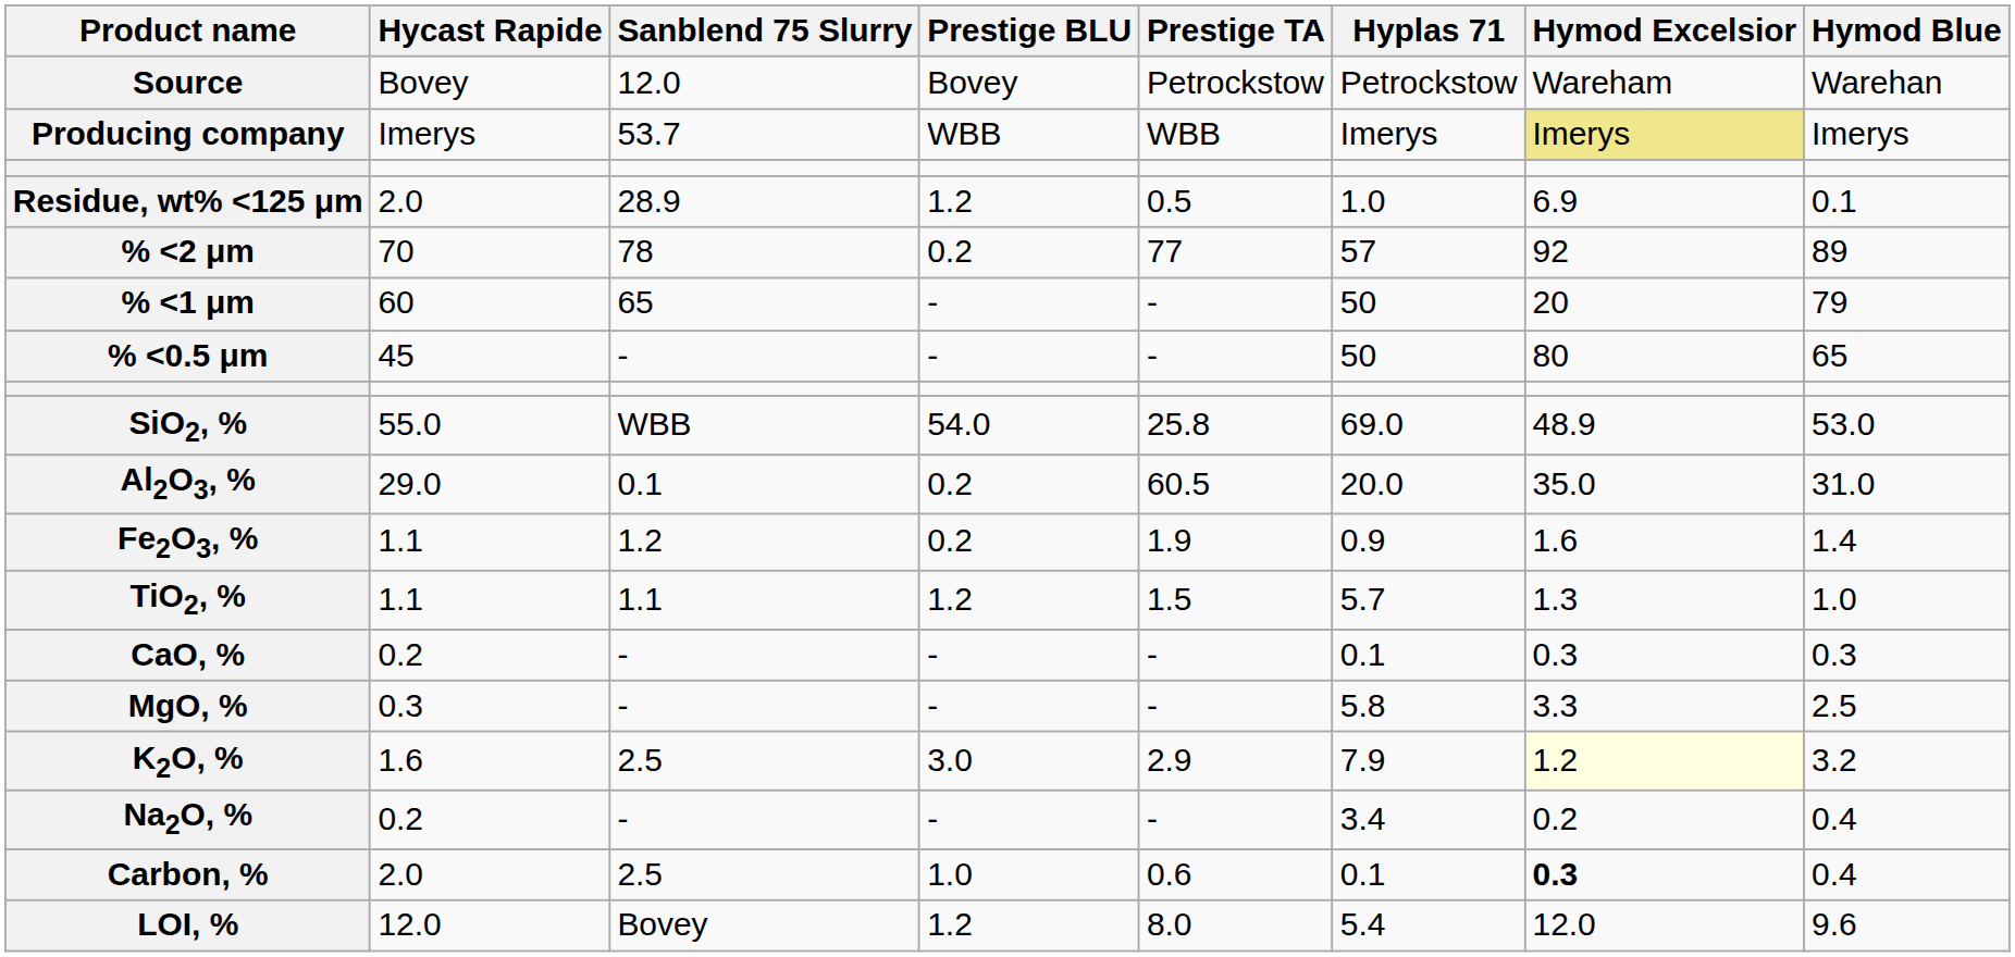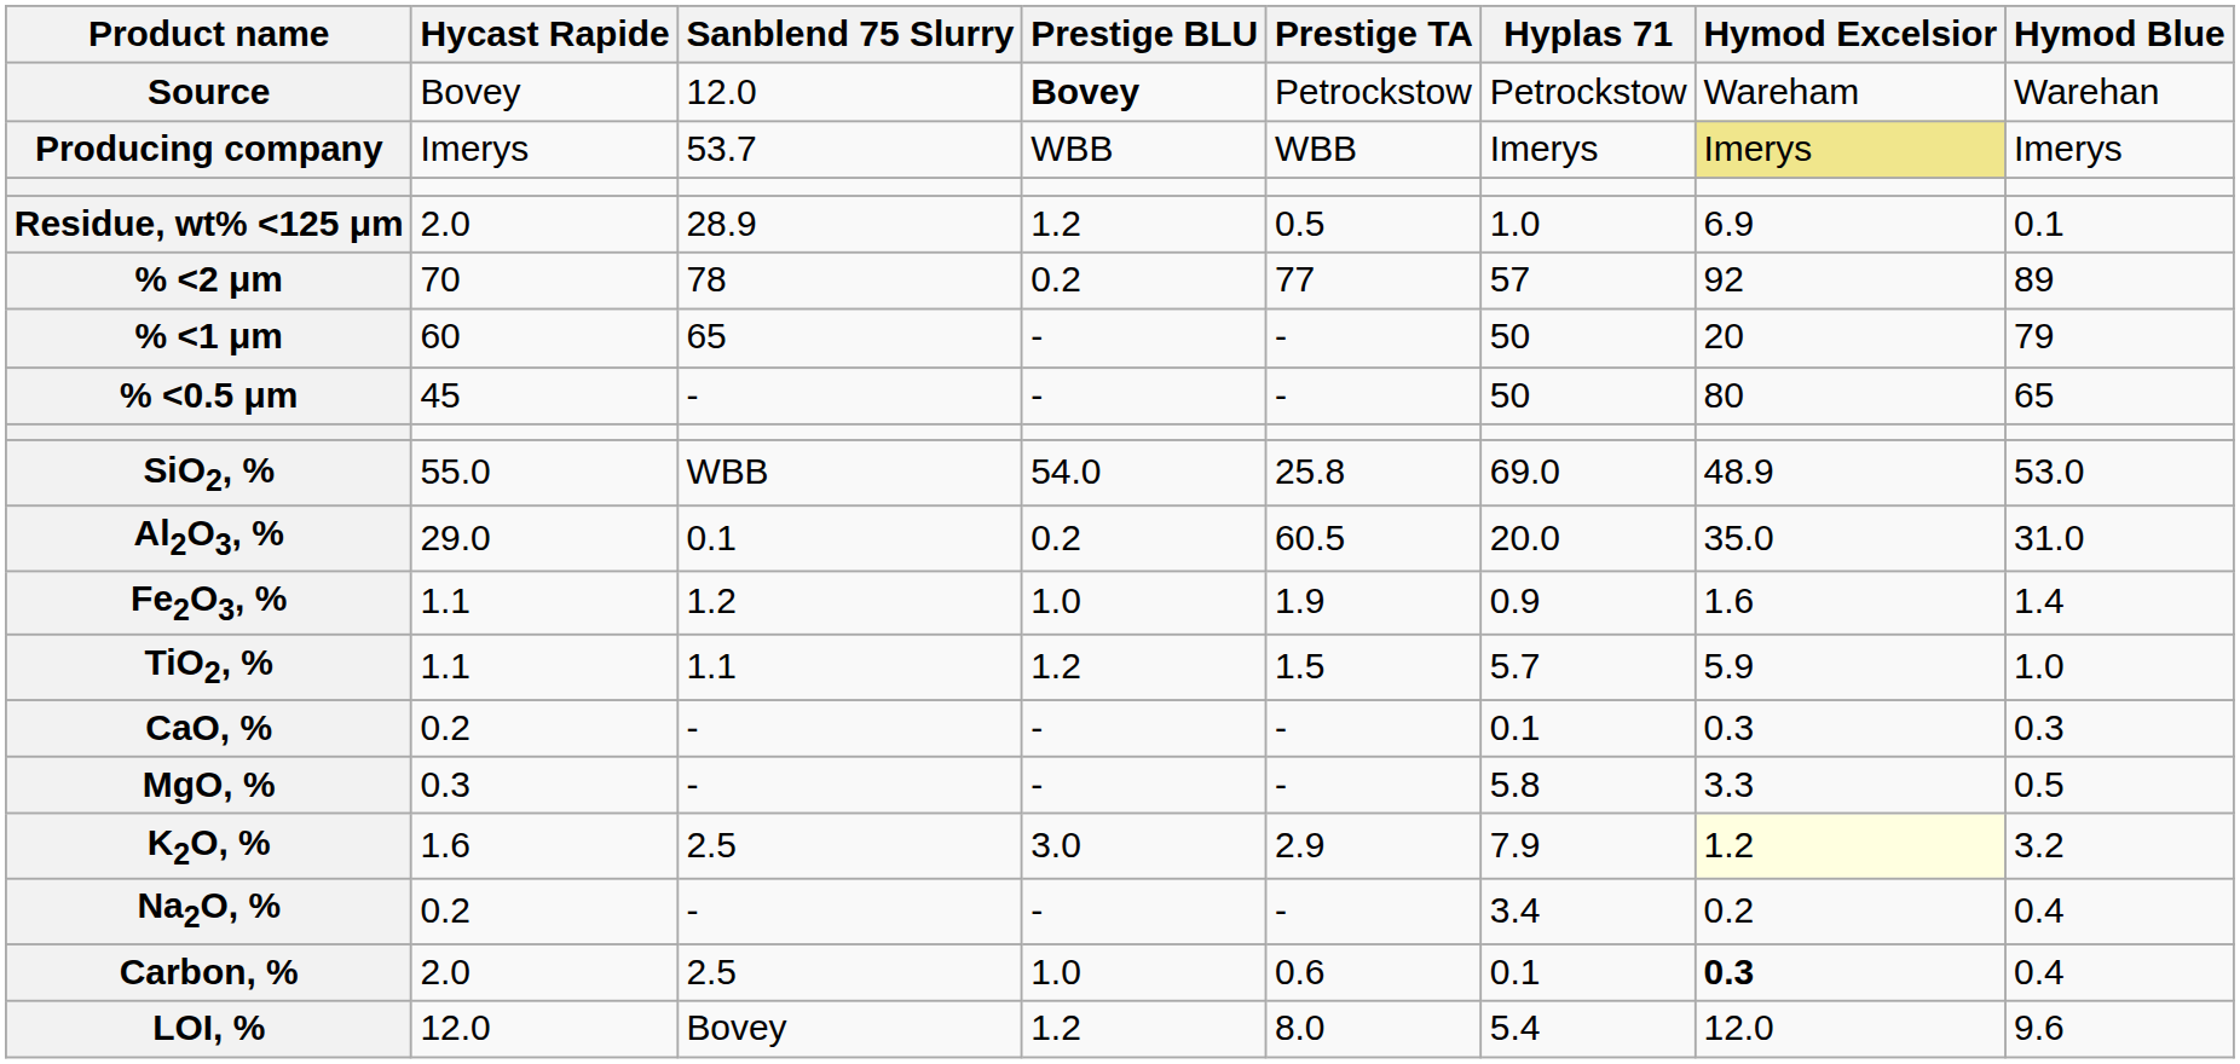Source | Prestige BLU: normal -> bold
Fe2O3, % | Prestige BLU: 0.2 -> 1.0
TiO2, % | Hymod Excelsior: 1.3 -> 5.9
MgO, % | Hymod Blue: 2.5 -> 0.5
